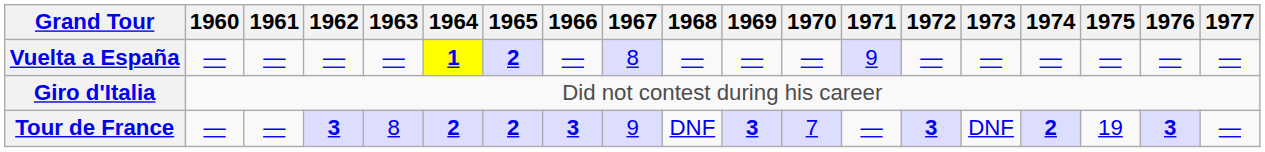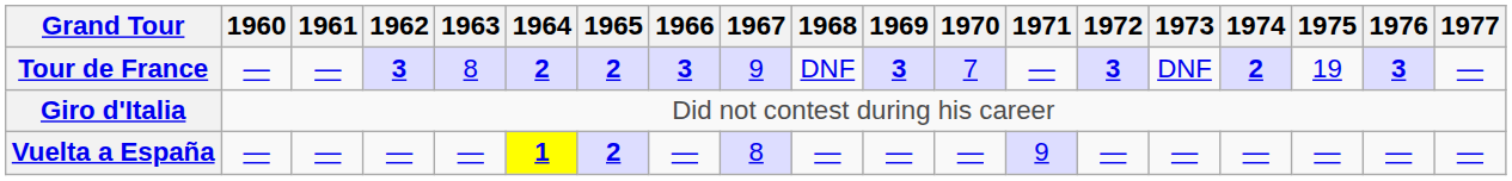rows swapped: Vuelta a España <-> Tour de France
